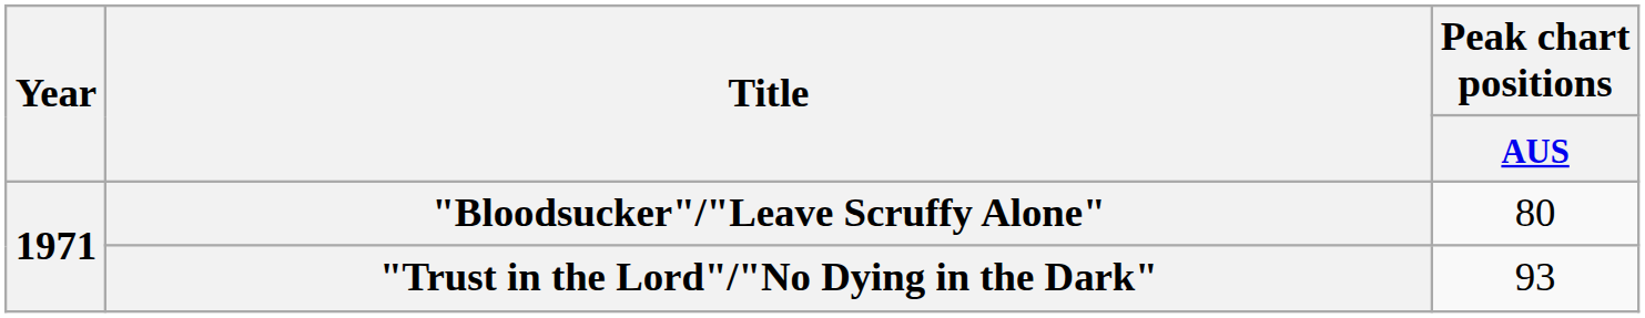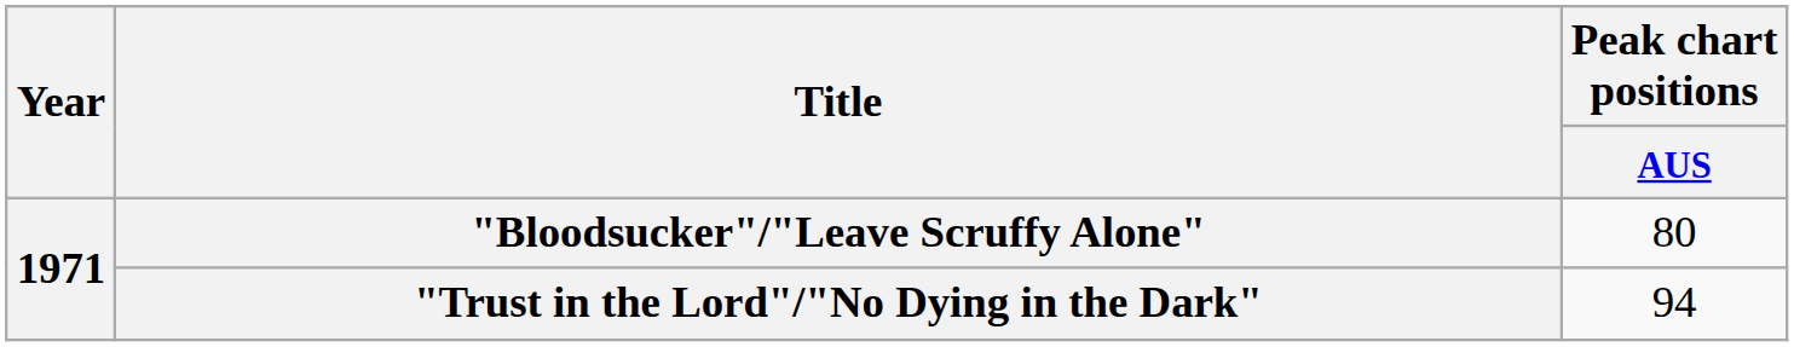"Trust in the Lord"/"No Dying in the Dark" | Peak chart positions / AUS: 93 -> 94
